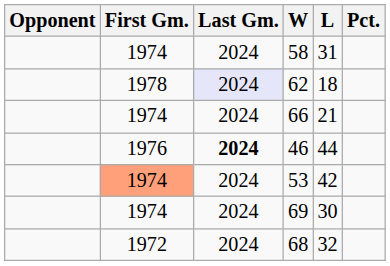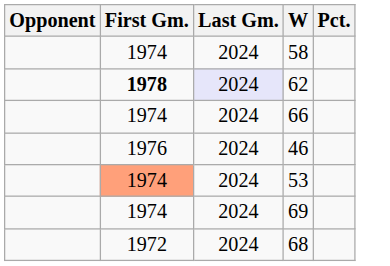- column: L | 31 | 18 | 21 | 44 | 42 | 30 | 32
62 | First Gm.: normal -> bold
46 | Last Gm.: bold -> normal
